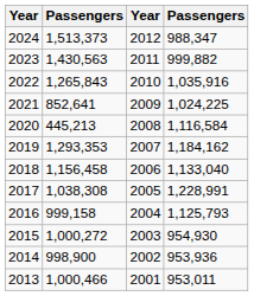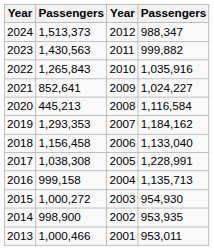2021 | column 4: 1,024,225 -> 1,024,227
2016 | column 4: 1,125,793 -> 1,135,713
2014 | column 4: 953,936 -> 953,935
